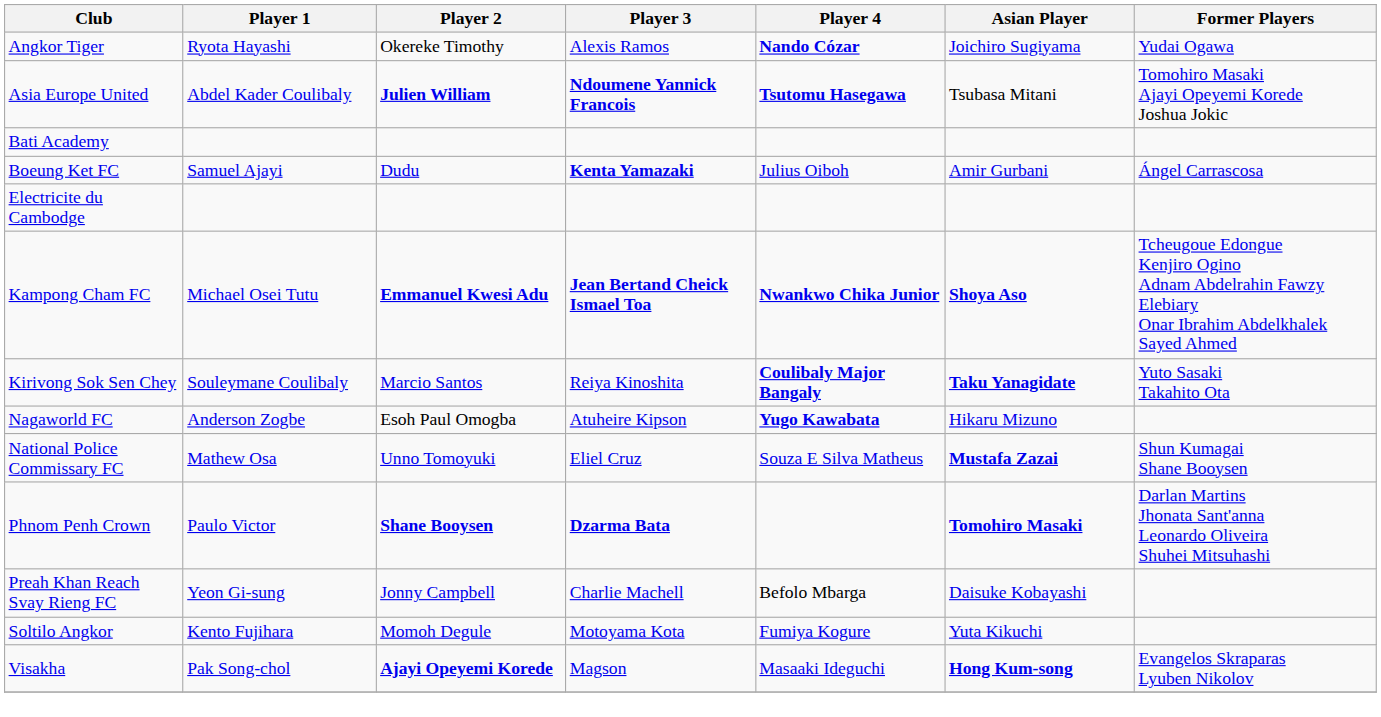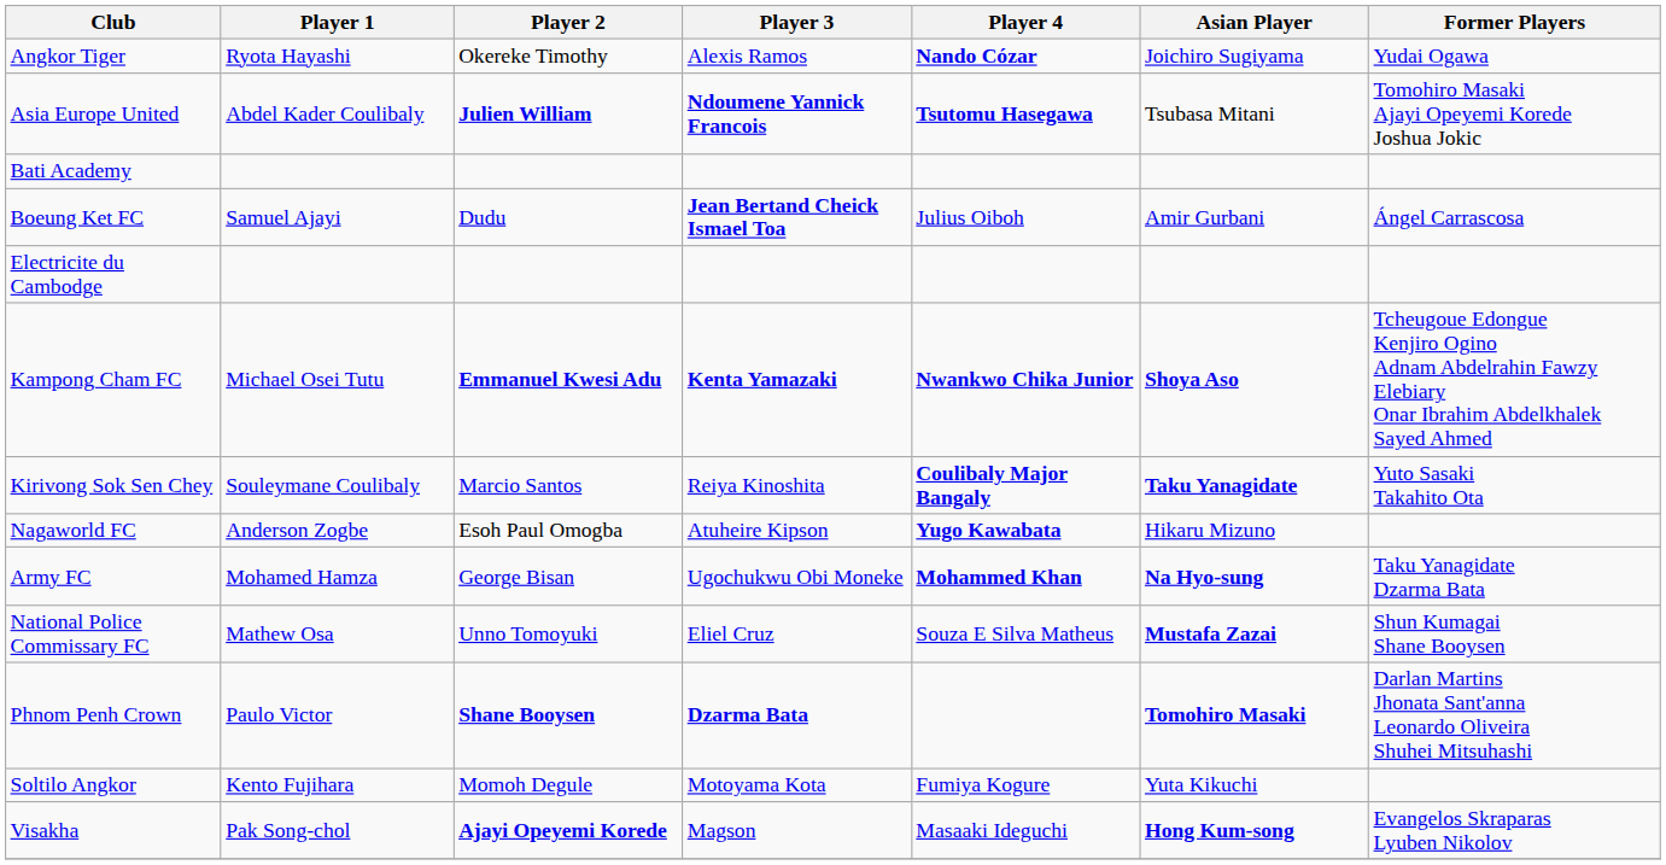Boeung Ket FC | Player 3: Kenta Yamazaki -> Jean Bertand Cheick Ismael Toa
Kampong Cham FC | Player 3: Jean Bertand Cheick Ismael Toa -> Kenta Yamazaki
+ row: Army FC | Mohamed Hamza | George Bisan | Ugochukwu Obi Moneke | Mohammed Khan | Na Hyo-sung | Taku Yanagidate Dzarma Bata
- row: Preah Khan Reach Svay Rieng FC | Yeon Gi-sung | Jonny Campbell | Charlie Machell | Befolo Mbarga | Daisuke Kobayashi
